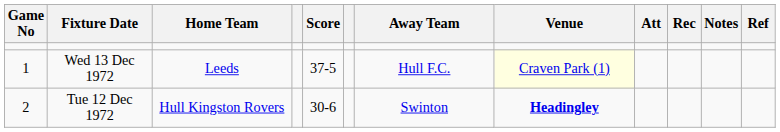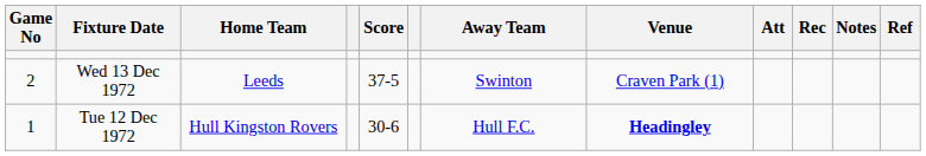Wed 13 Dec 1972 | Game No: 1 -> 2
Wed 13 Dec 1972 | Away Team: Hull F.C. -> Swinton
Wed 13 Dec 1972 | Venue: lightyellow background -> no background
Tue 12 Dec 1972 | Game No: 2 -> 1
Tue 12 Dec 1972 | Away Team: Swinton -> Hull F.C.
